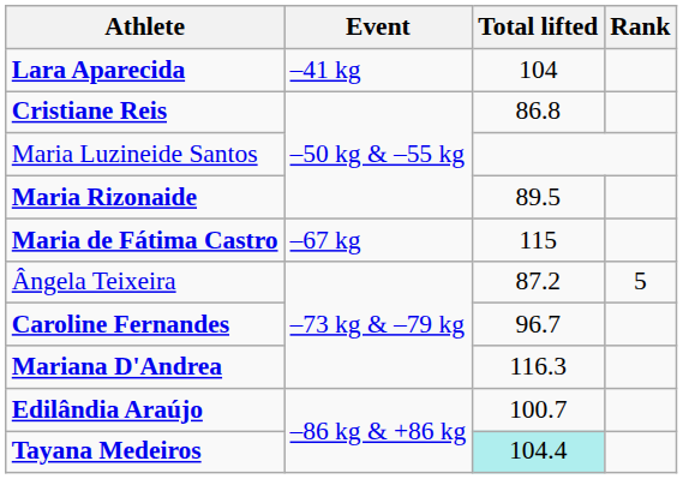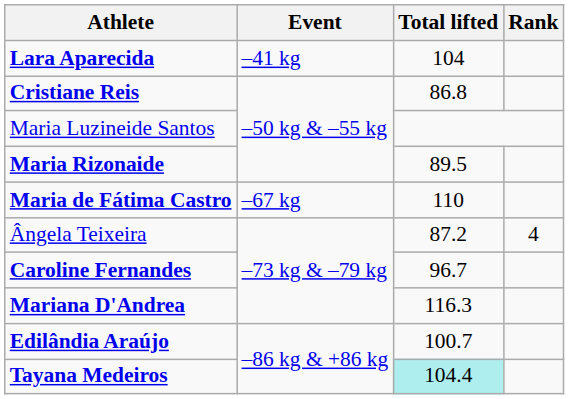Maria de Fátima Castro | Total lifted: 115 -> 110
Ângela Teixeira | Rank: 5 -> 4
